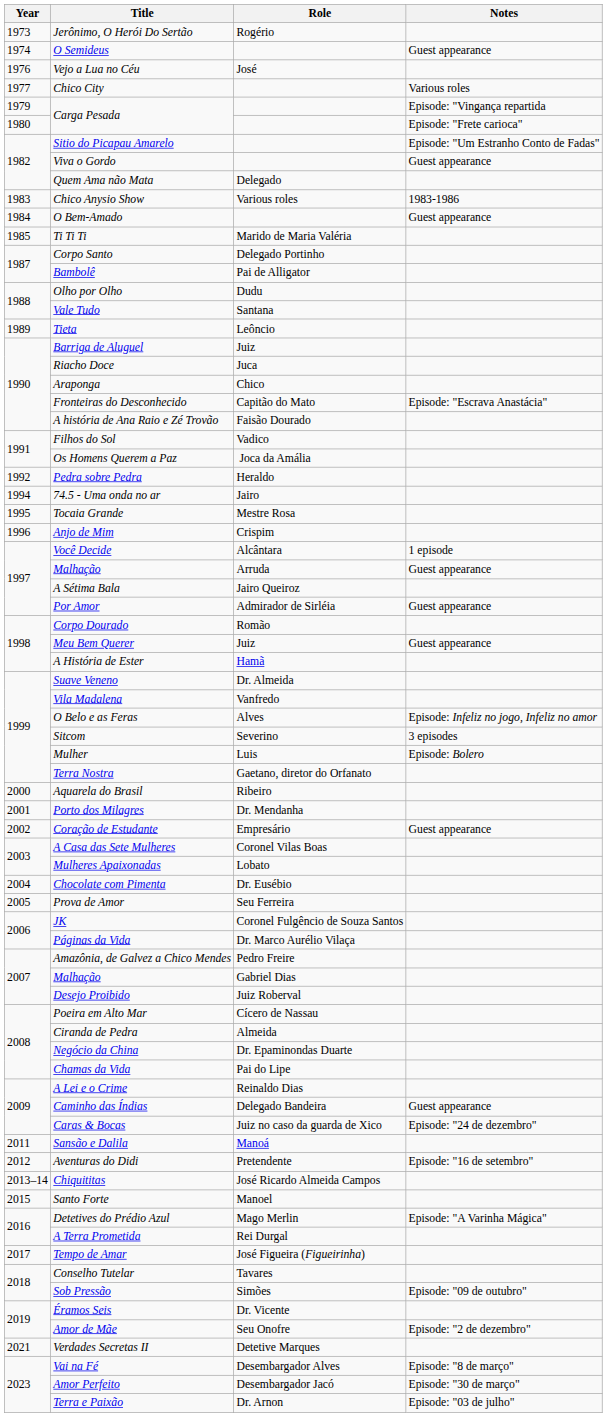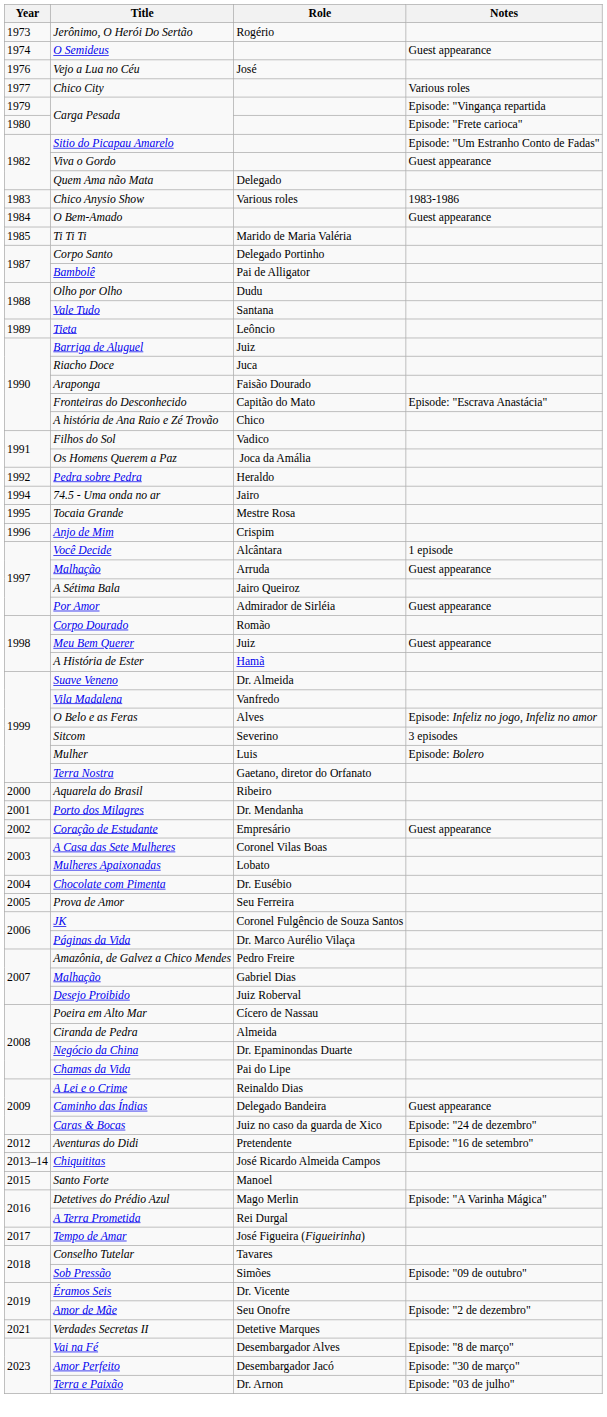Araponga | Role: Chico -> Faisão Dourado
A história de Ana Raio e Zé Trovão | Role: Faisão Dourado -> Chico
- row: 2011 | Sansão e Dalila | Manoá
